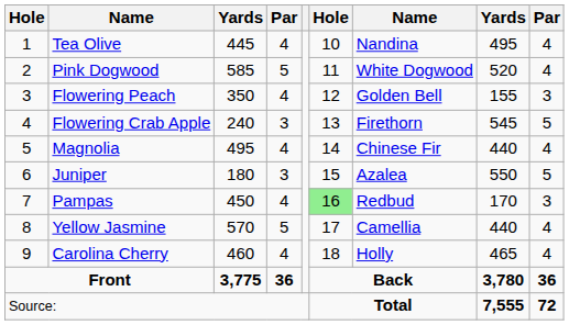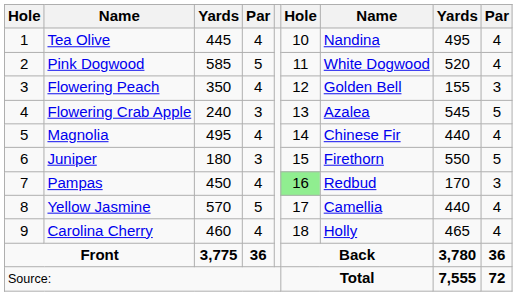Flowering Crab Apple | column 7: Firethorn -> Azalea
Juniper | column 7: Azalea -> Firethorn
